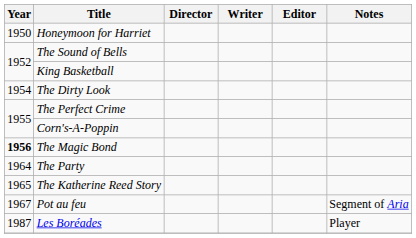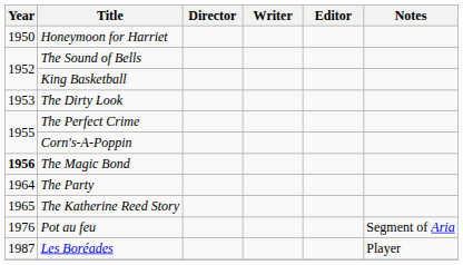The Dirty Look | Year: 1954 -> 1953
Pot au feu | Year: 1967 -> 1976
